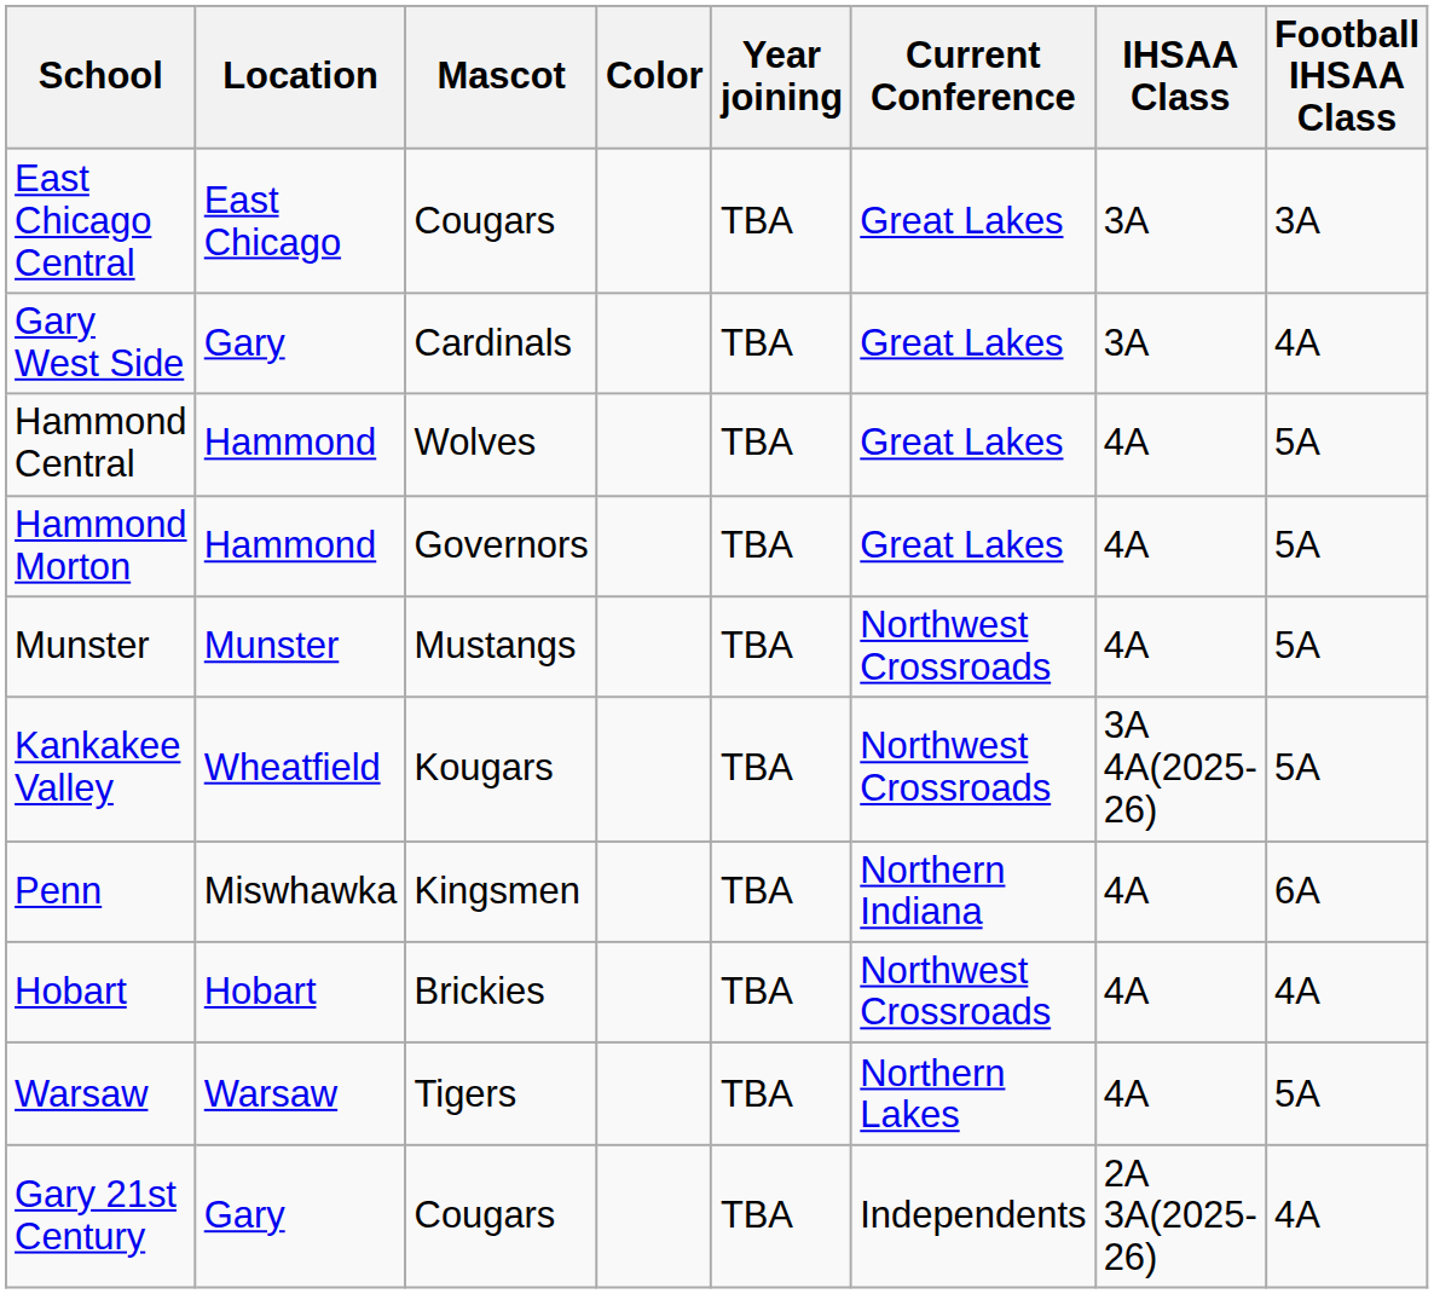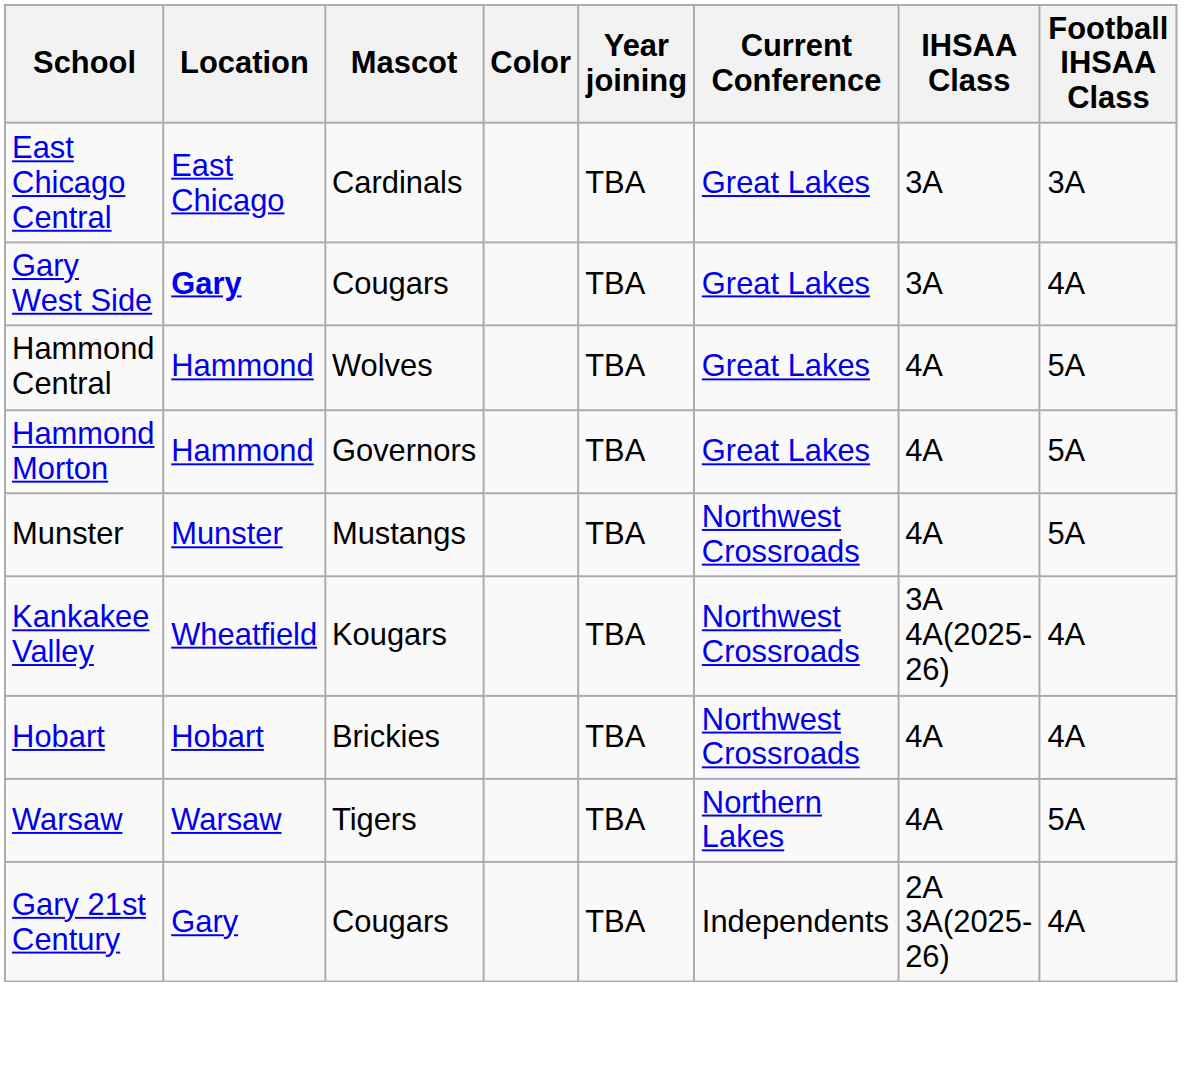East Chicago Central | Mascot: Cougars -> Cardinals
Gary West Side | Location: normal -> bold
Gary West Side | Mascot: Cardinals -> Cougars
Kankakee Valley | Football IHSAA Class: 5A -> 4A
- row: Penn | Miswhawka | Kingsmen | TBA | Northern Indiana | 4A | 6A
